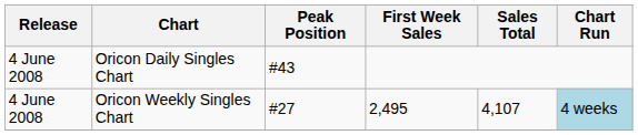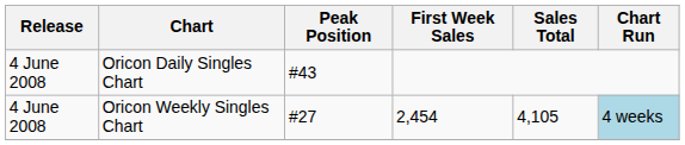Oricon Weekly Singles Chart | First Week Sales: 2,495 -> 2,454
Oricon Weekly Singles Chart | Sales Total: 4,107 -> 4,105
